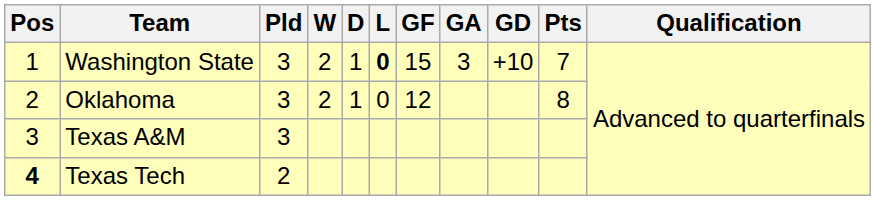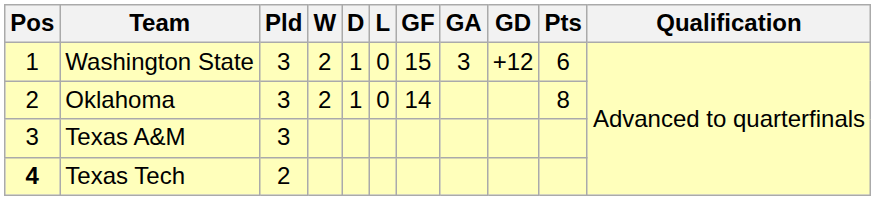Washington State | L: bold -> normal
Washington State | GD: +10 -> +12
Washington State | Pts: 7 -> 6
Oklahoma | GF: 12 -> 14
